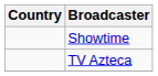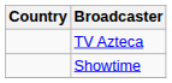rows swapped: TV Azteca <-> Showtime
